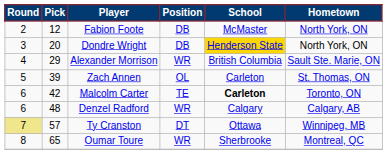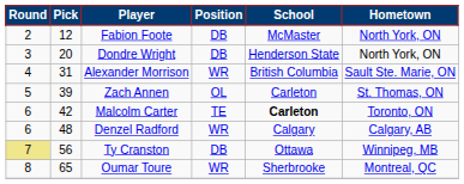Dondre Wright | School: gold background -> no background
Alexander Morrison | Pick: 29 -> 31
Ty Cranston | Pick: 57 -> 56
Ty Cranston | Position: DT -> DB
